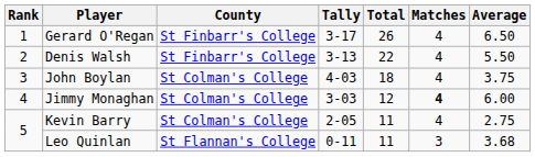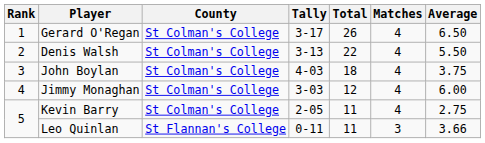Gerard O'Regan | County: St Finbarr's College -> St Colman's College
Denis Walsh | County: St Finbarr's College -> St Colman's College
Jimmy Monaghan | Matches: bold -> normal
Leo Quinlan | Average: 3.68 -> 3.66
